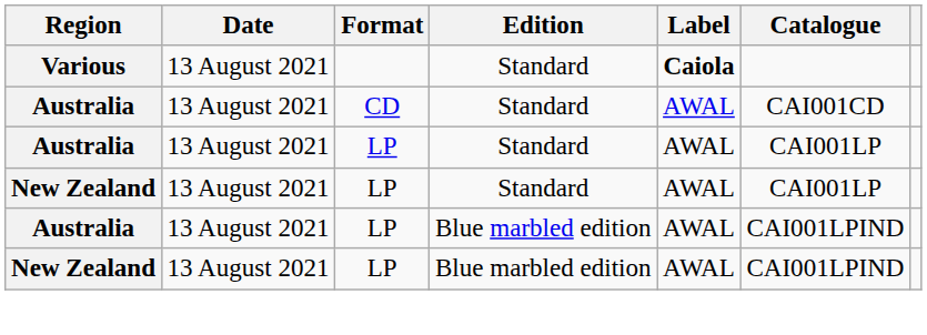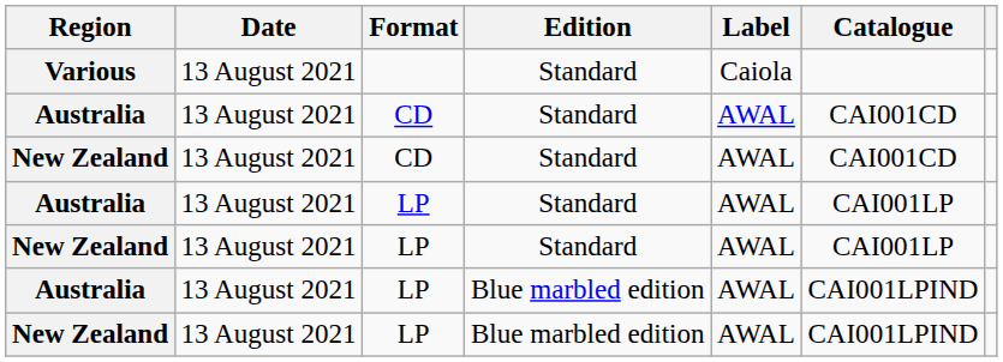Various | Label: bold -> normal
+ row: New Zealand | 13 August 2021 | CD | Standard | AWAL | CAI001CD
